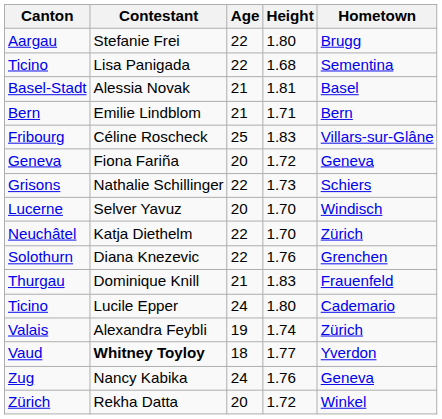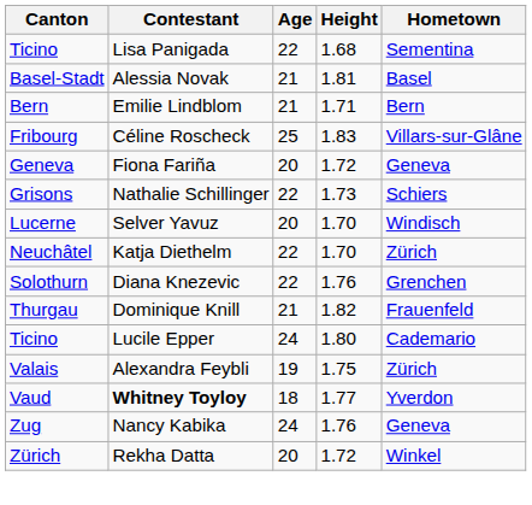- row: Aargau | Stefanie Frei | 22 | 1.80 | Brugg
Dominique Knill | Height: 1.83 -> 1.82
Alexandra Feybli | Height: 1.74 -> 1.75
